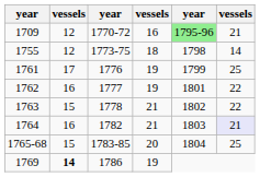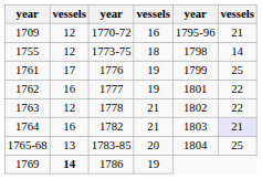1709 | column 5: lightgreen background -> no background
1763 | column 2: 15 -> 12
1765-68 | column 2: 15 -> 13
